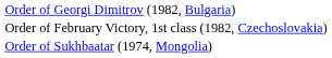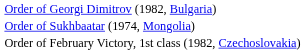rows swapped: Order of February Victory, 1st class (1982, Czechoslovakia) <-> Order of Sukhbaatar (1974, Mongolia)
